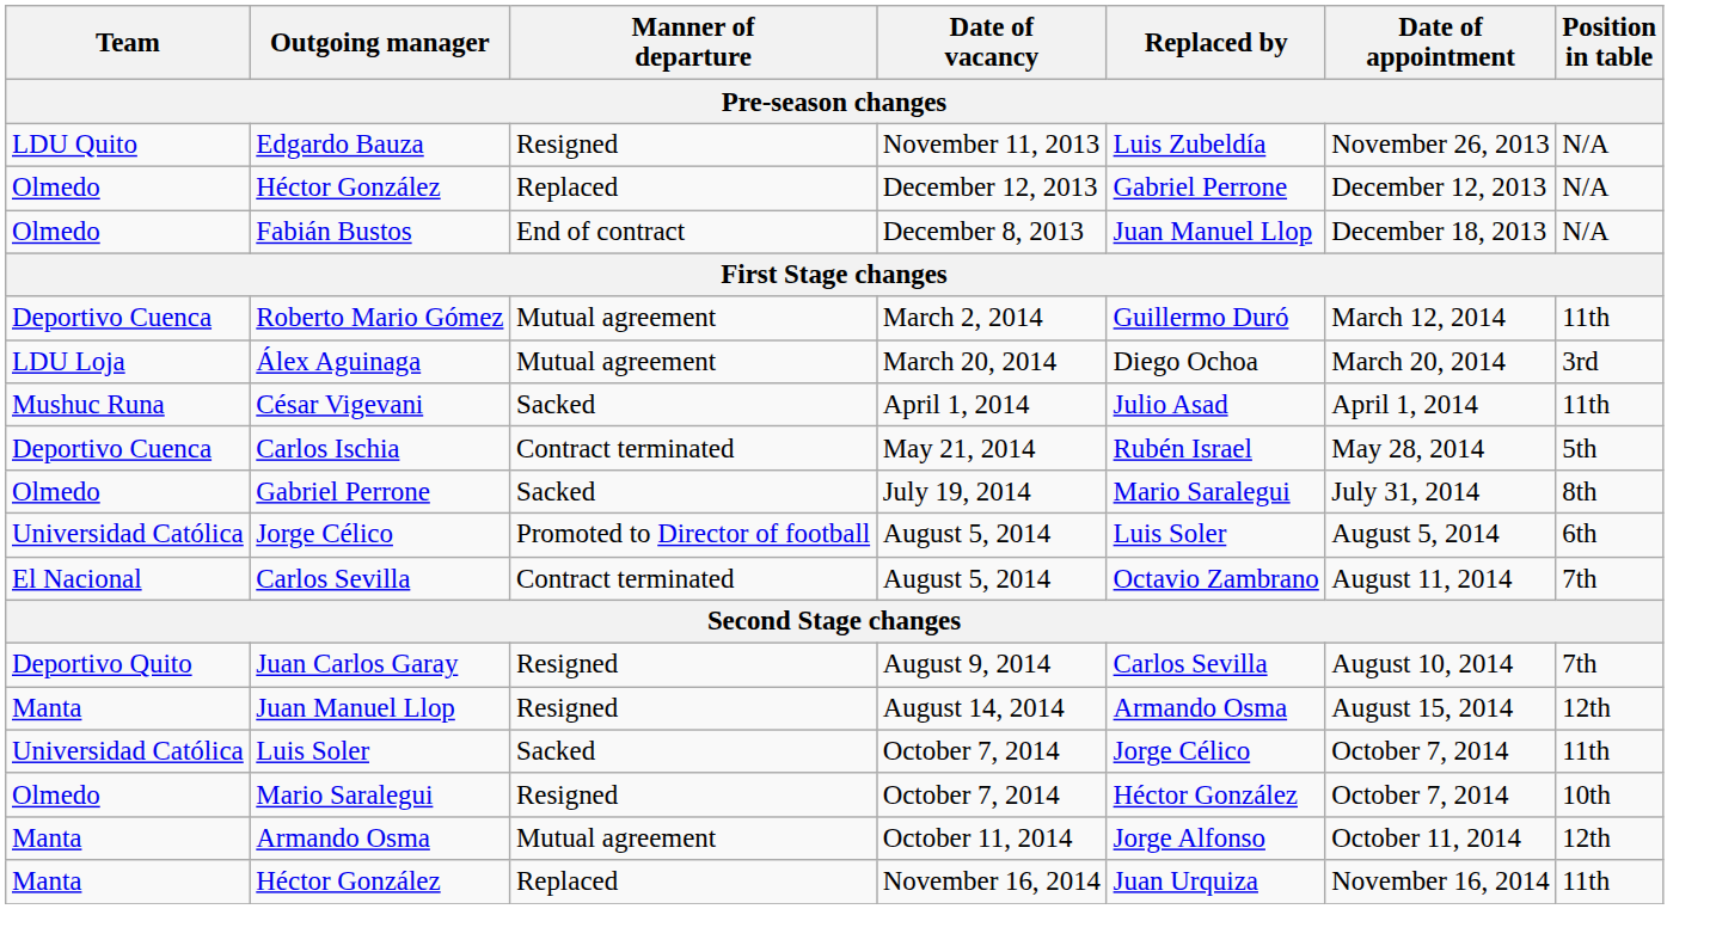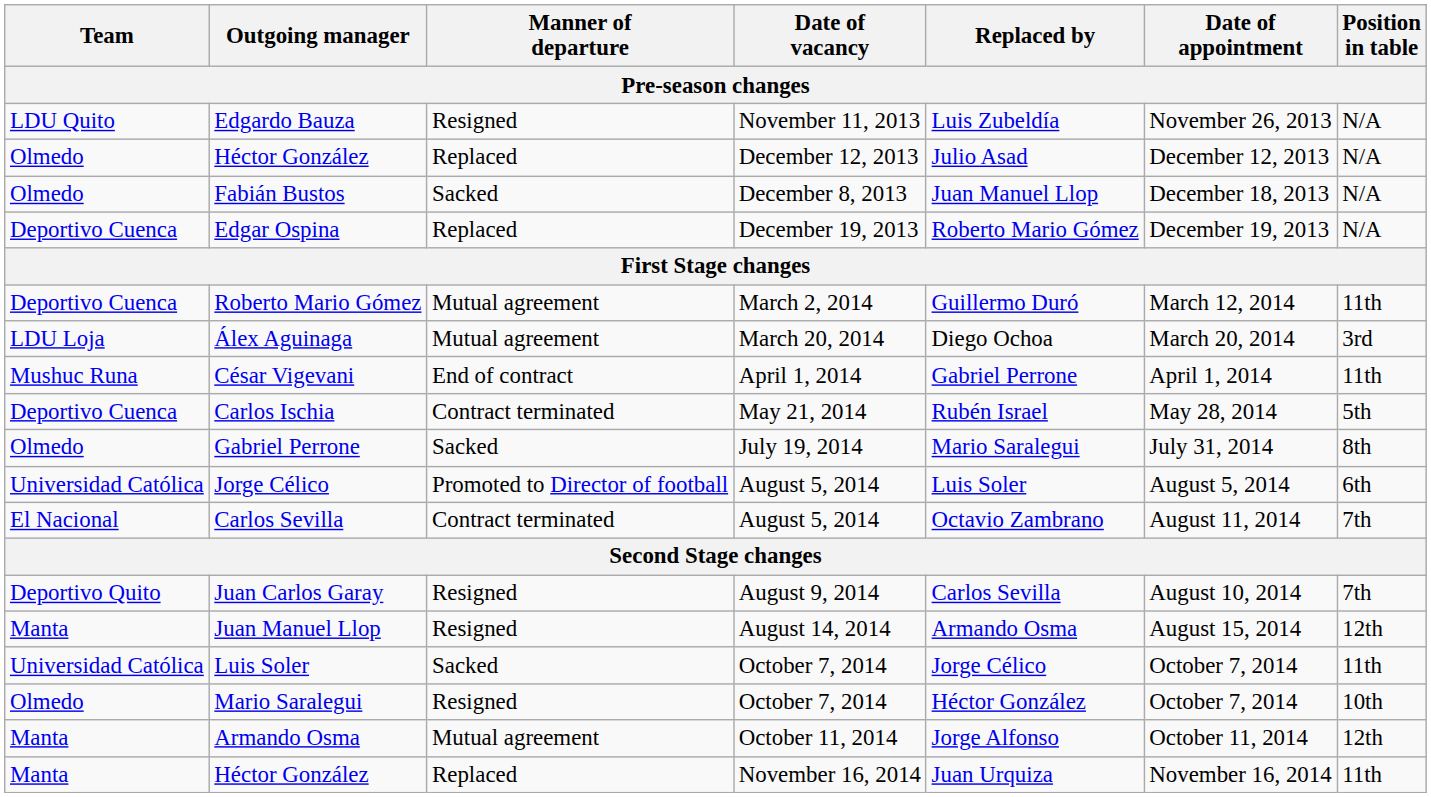Héctor González / December 12, 2013 | Replaced by: Gabriel Perrone -> Julio Asad
Fabián Bustos | Manner of departure: End of contract -> Sacked
+ row: Deportivo Cuenca | Edgar Ospina | Replaced | December 19, 2013 | Roberto Mario Gómez | December 19, 2013 | N/A
César Vigevani | Manner of departure: Sacked -> End of contract
César Vigevani | Replaced by: Julio Asad -> Gabriel Perrone
